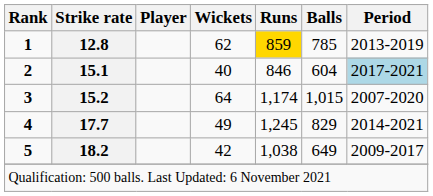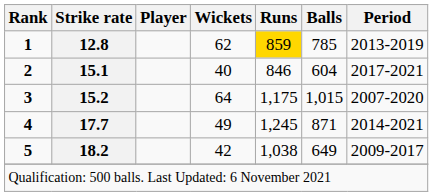2 | Period: lightblue background -> no background
3 | Runs: 1,174 -> 1,175
4 | Balls: 829 -> 871
